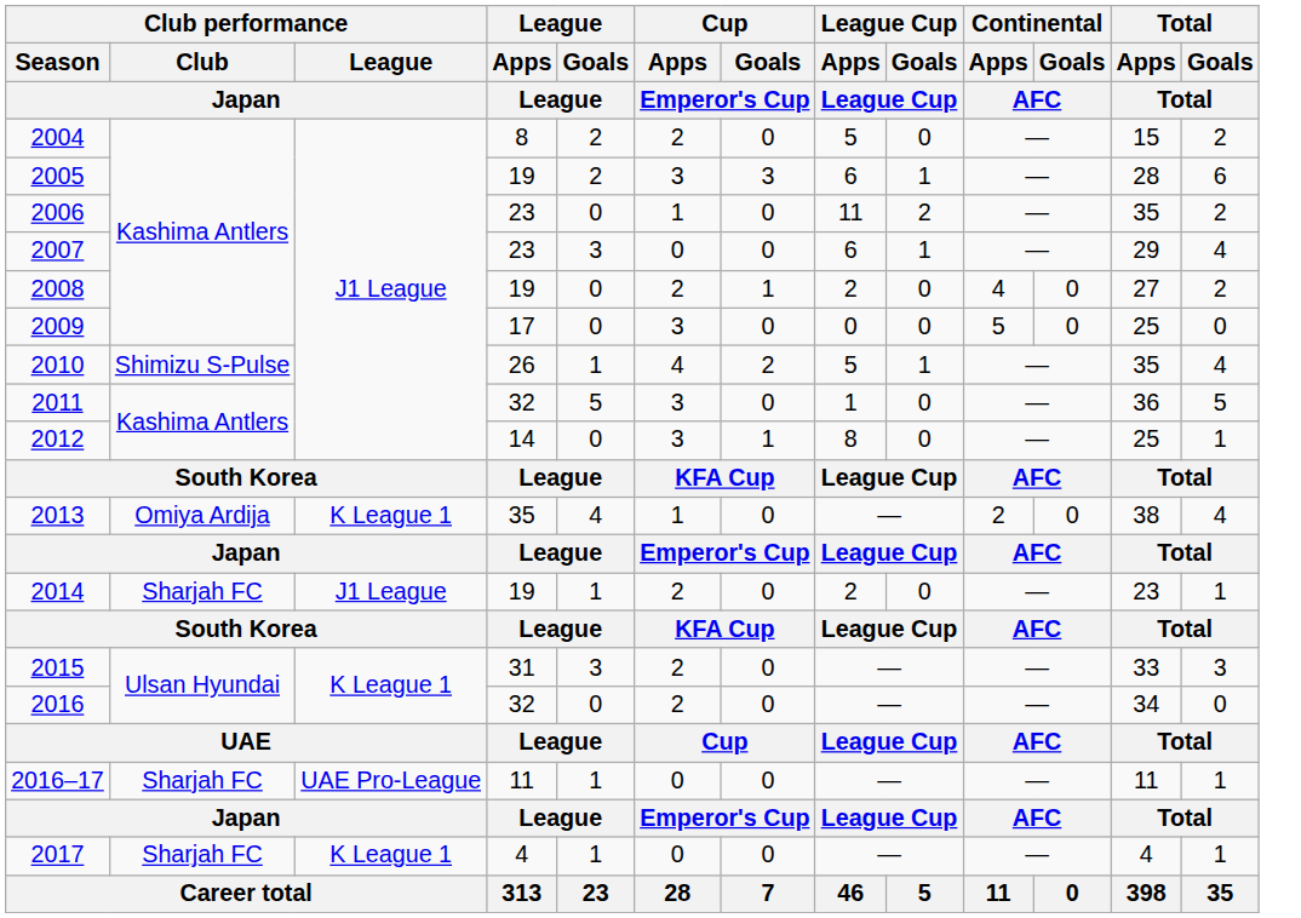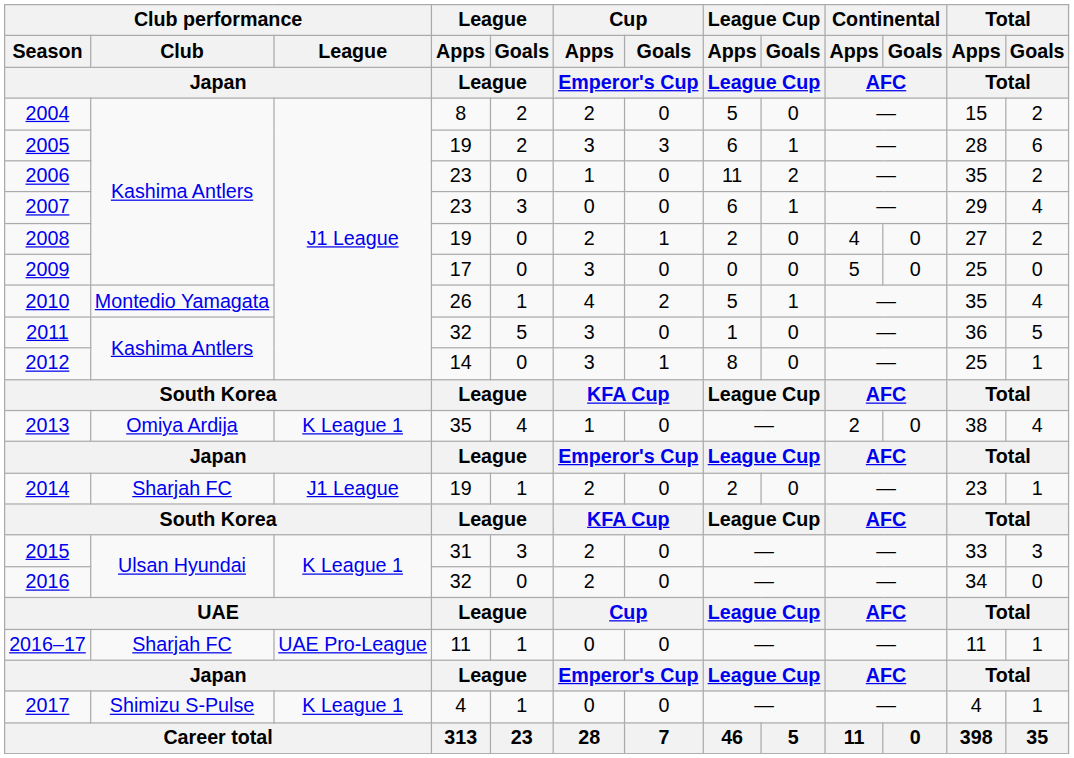2010 | Club performance / Club / Japan: Shimizu S-Pulse -> Montedio Yamagata
2017 | Club performance / Club / Japan: Sharjah FC -> Shimizu S-Pulse
